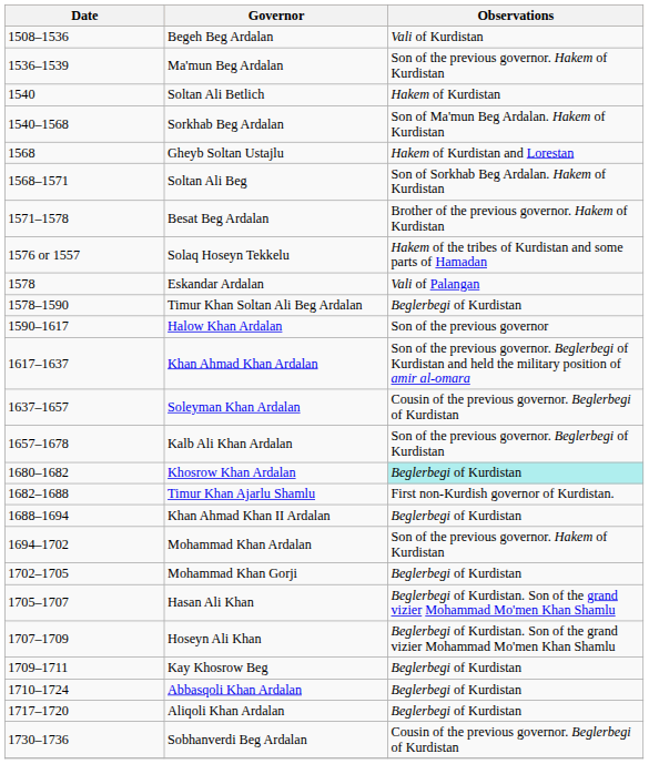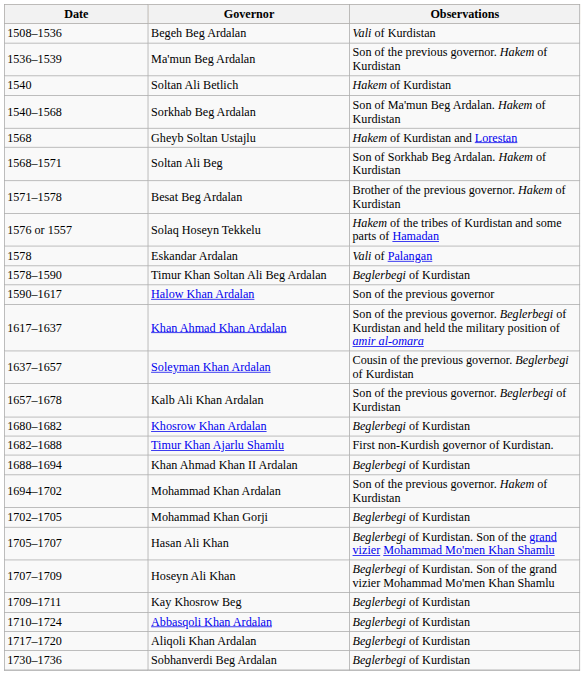Khosrow Khan Ardalan | Observations: paleturquoise background -> no background
Sobhanverdi Beg Ardalan | Observations: Cousin of the previous governor. Beglerbegi of Kurdistan -> Beglerbegi of Kurdistan
